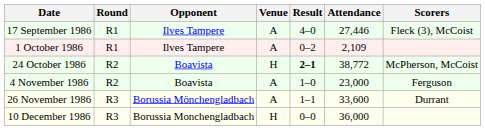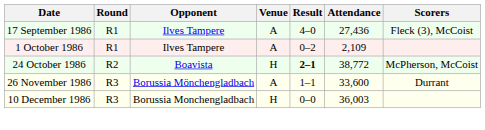17 September 1986 | Attendance: 27,446 -> 27,436
- row: 4 November 1986 | R2 | Boavista | A | 1–0 | 23,000 | Ferguson
10 December 1986 | Attendance: 36,000 -> 36,003
